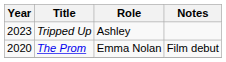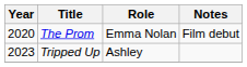rows swapped: The Prom <-> Tripped Up
